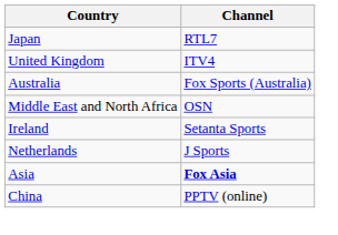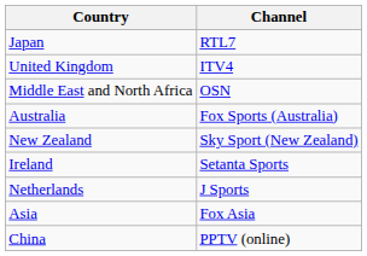rows swapped: Middle East and North Africa <-> Australia
+ row: New Zealand | Sky Sport (New Zealand)
Asia | Channel: bold -> normal
